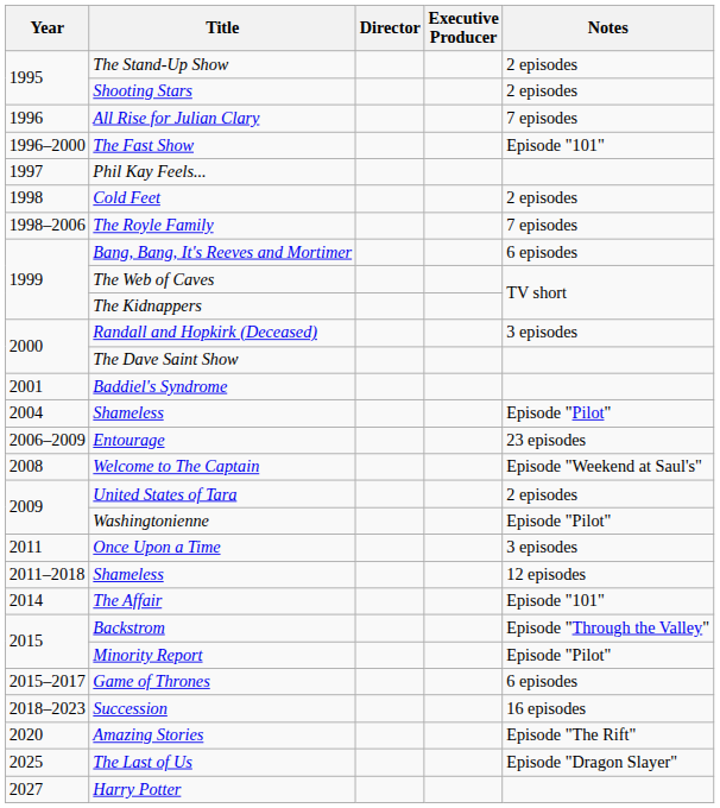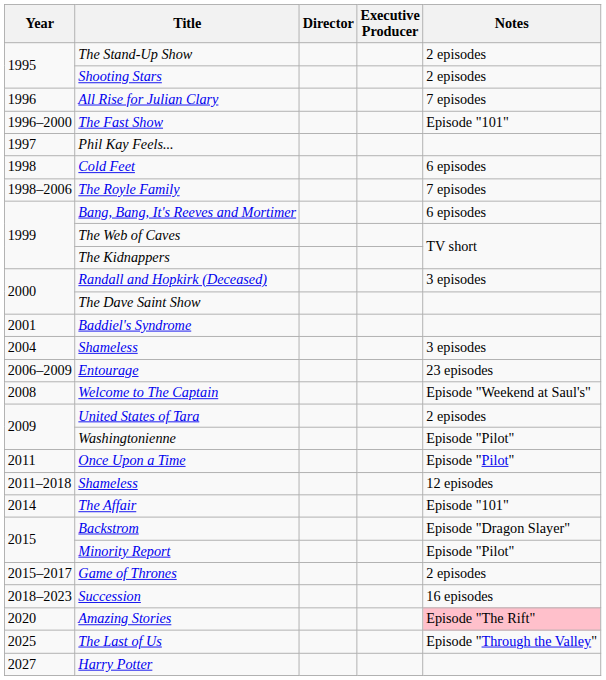Cold Feet | Notes: 2 episodes -> 6 episodes
2004 / Shameless | Notes: Episode "Pilot" -> 3 episodes
Once Upon a Time | Notes: 3 episodes -> Episode "Pilot"
Backstrom | Notes: Episode "Through the Valley" -> Episode "Dragon Slayer"
Game of Thrones | Notes: 6 episodes -> 2 episodes
Amazing Stories | Notes: no background -> pink background
The Last of Us | Notes: Episode "Dragon Slayer" -> Episode "Through the Valley"
